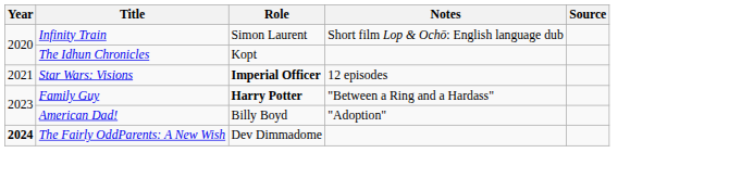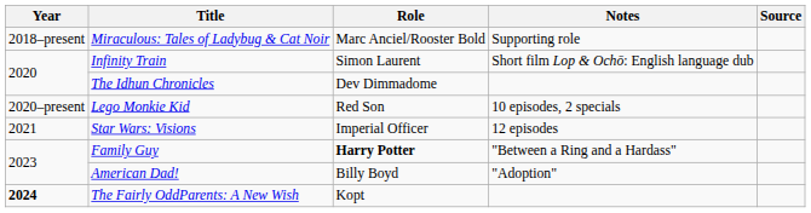+ row: 2018–present | Miraculous: Tales of Ladybug & Cat Noir | Marc Anciel/Rooster Bold | Supporting role
The Idhun Chronicles | Role: Kopt -> Dev Dimmadome
+ row: 2020–present | Lego Monkie Kid | Red Son | 10 episodes, 2 specials
Star Wars: Visions | Role: bold -> normal
The Fairly OddParents: A New Wish | Role: Dev Dimmadome -> Kopt
